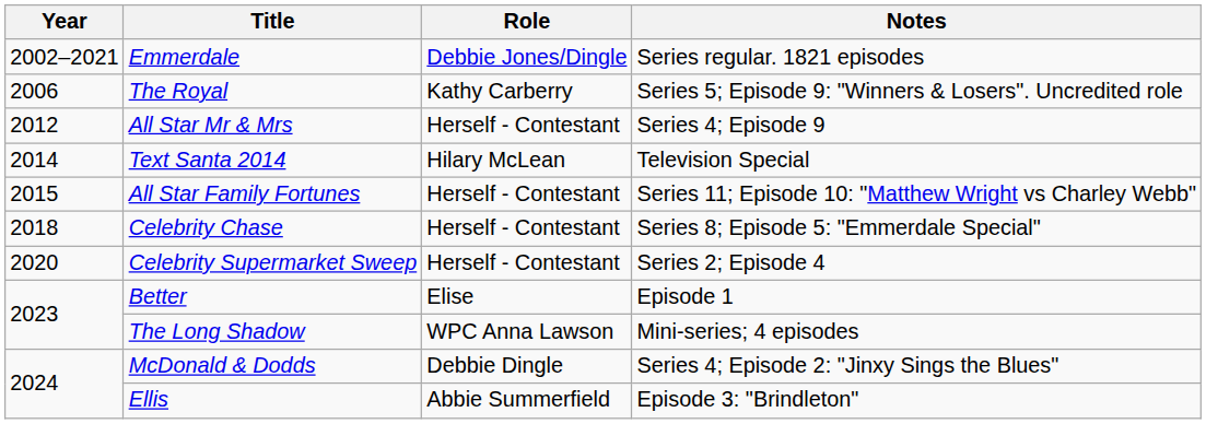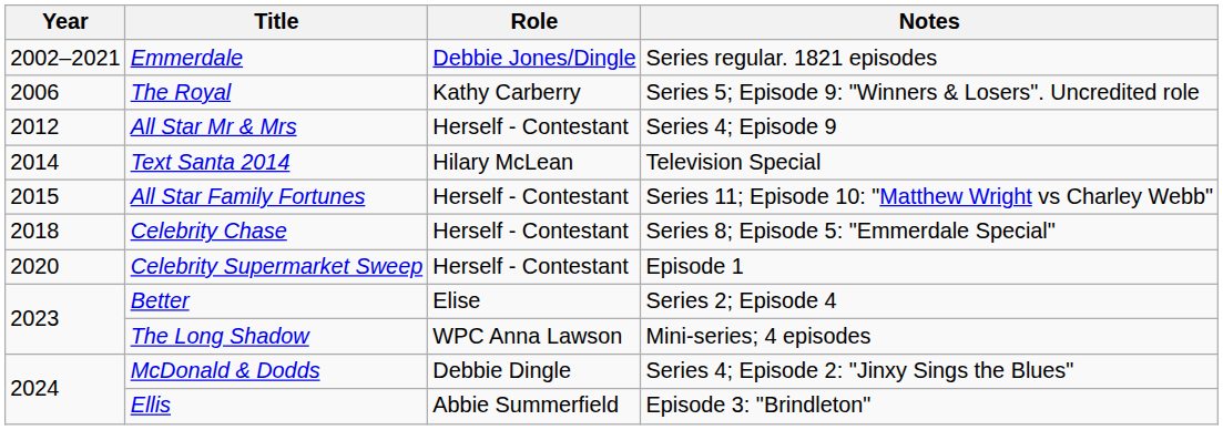Celebrity Supermarket Sweep | Notes: Series 2; Episode 4 -> Episode 1
Better | Notes: Episode 1 -> Series 2; Episode 4
